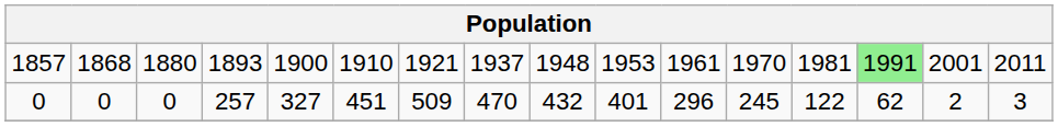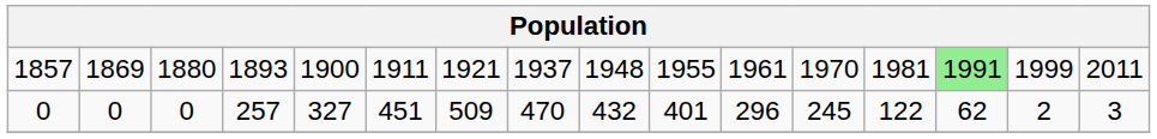1857 | column 2: 1868 -> 1869
1857 | column 6: 1910 -> 1911
1857 | column 10: 1953 -> 1955
1857 | column 15: 2001 -> 1999
